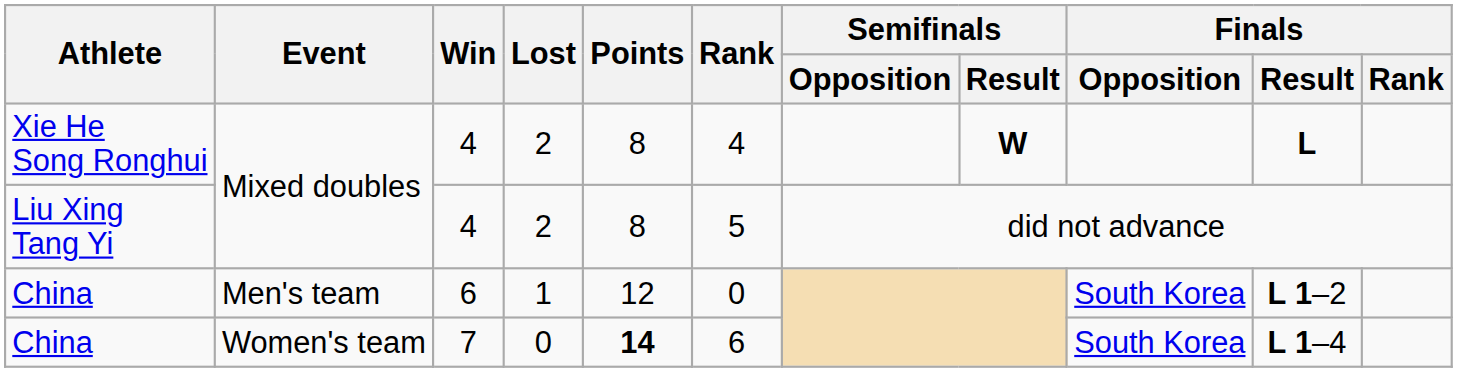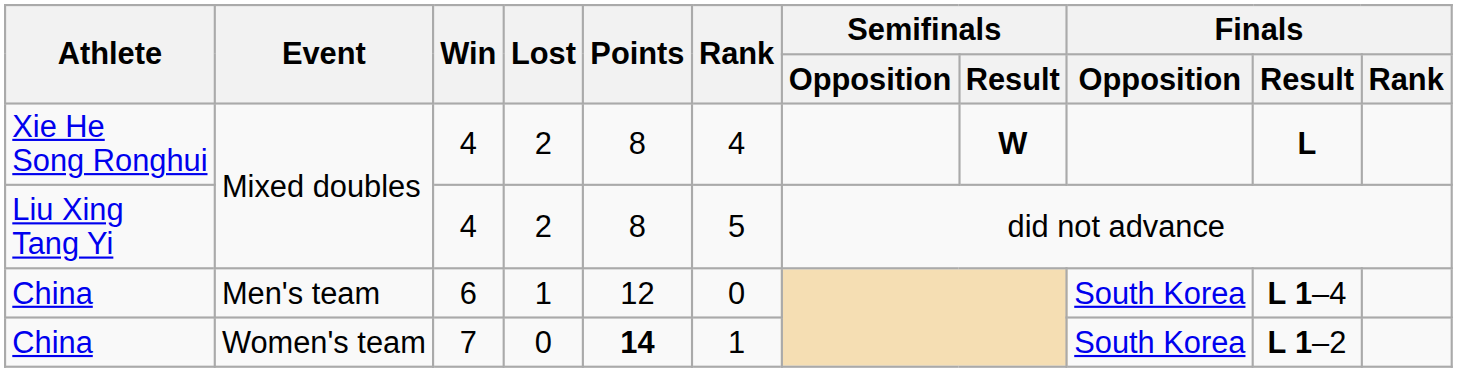China / Men's team | Finals / Result: L 1–2 -> L 1–4
China / Women's team | Rank: 6 -> 1
China / Women's team | Finals / Result: L 1–4 -> L 1–2
